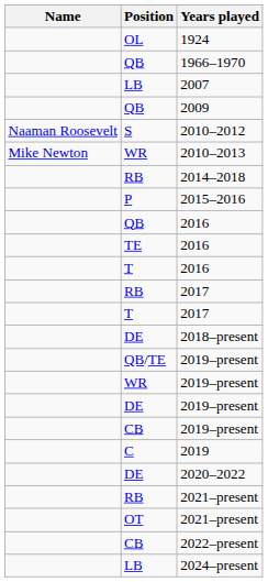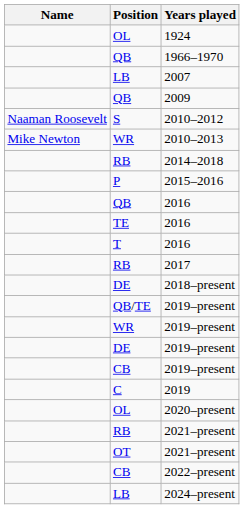- row: T | 2017
+ row: OL | 2020–present
- row: DE | 2020–2022
